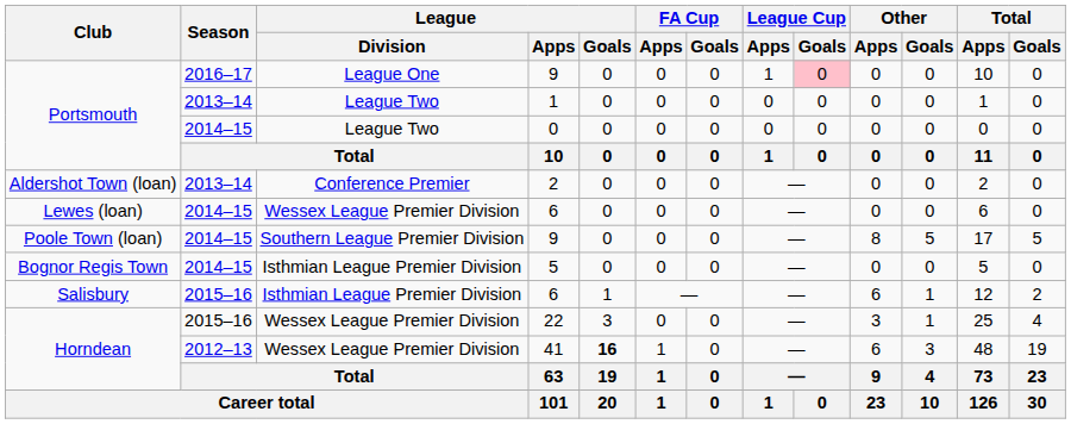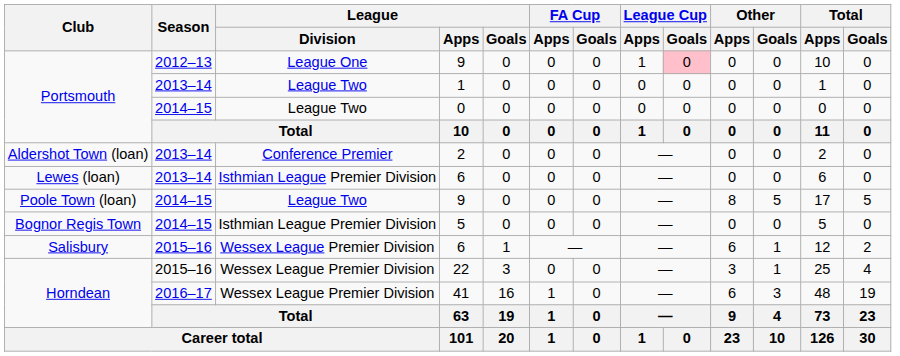Portsmouth / 9 | Season: 2016–17 -> 2012–13
Lewes (loan) / 6 | Season: 2014–15 -> 2013–14
Lewes (loan) / 6 | League / Division: Wessex League Premier Division -> Isthmian League Premier Division
Poole Town (loan) / 9 | League / Division: Southern League Premier Division -> League Two
Salisbury / 6 | League / Division: Isthmian League Premier Division -> Wessex League Premier Division
41 | Season: 2012–13 -> 2016–17
41 | League / Goals: bold -> normal
